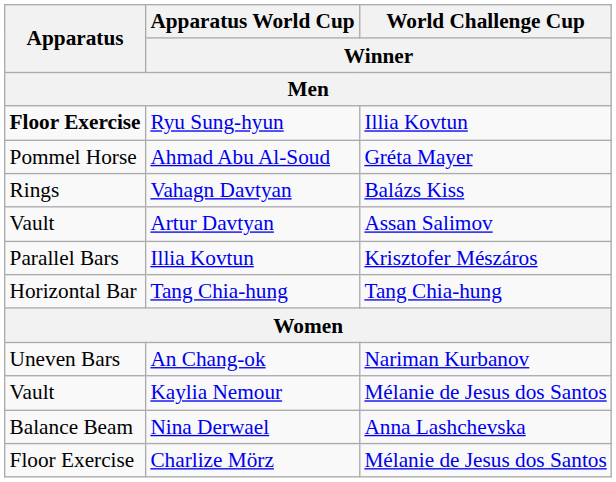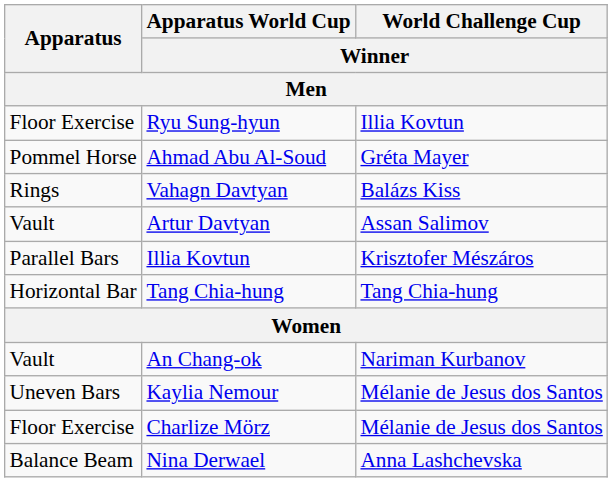Ryu Sung-hyun | Apparatus: bold -> normal
An Chang-ok | Apparatus: Uneven Bars -> Vault
Kaylia Nemour | Apparatus: Vault -> Uneven Bars
rows swapped: Nina Derwael <-> Charlize Mörz
